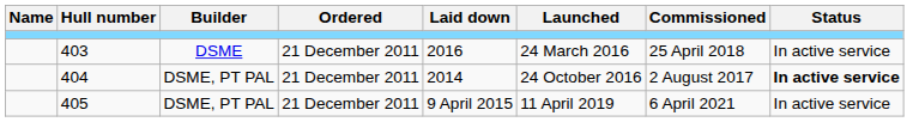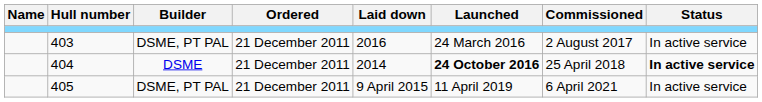403 | Builder: DSME -> DSME, PT PAL
403 | Commissioned: 25 April 2018 -> 2 August 2017
404 | Builder: DSME, PT PAL -> DSME
404 | Launched: normal -> bold
404 | Commissioned: 2 August 2017 -> 25 April 2018
